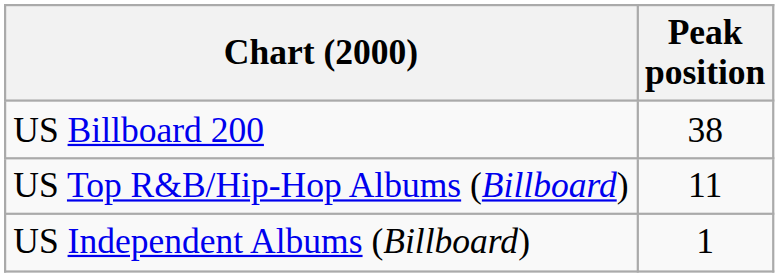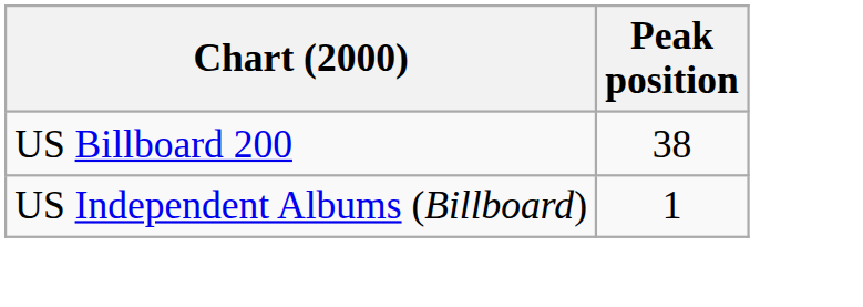- row: US Top R&B/Hip-Hop Albums (Billboard) | 11
